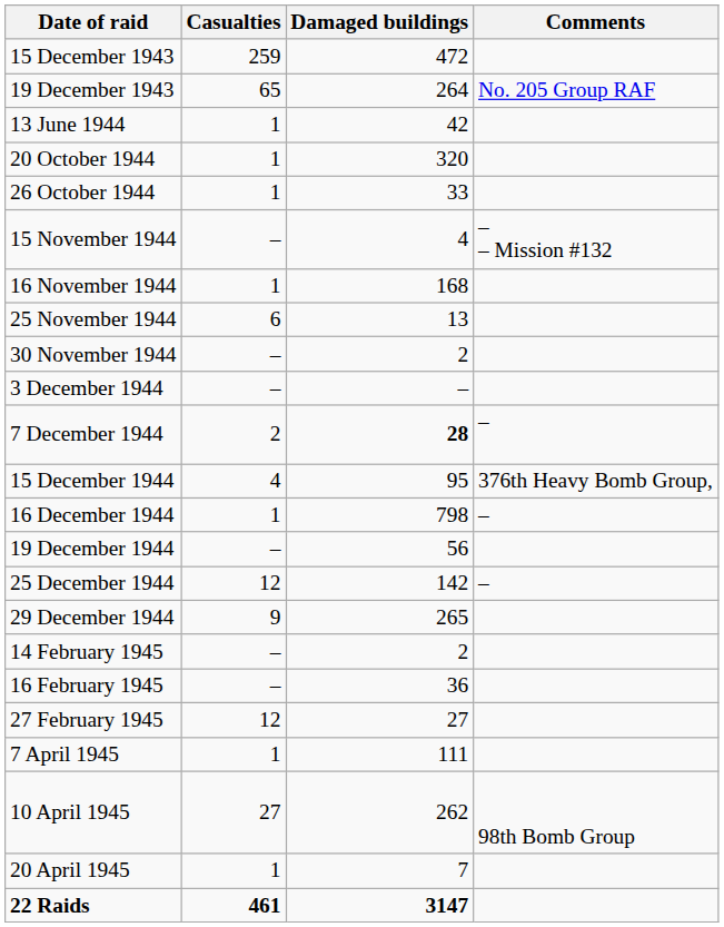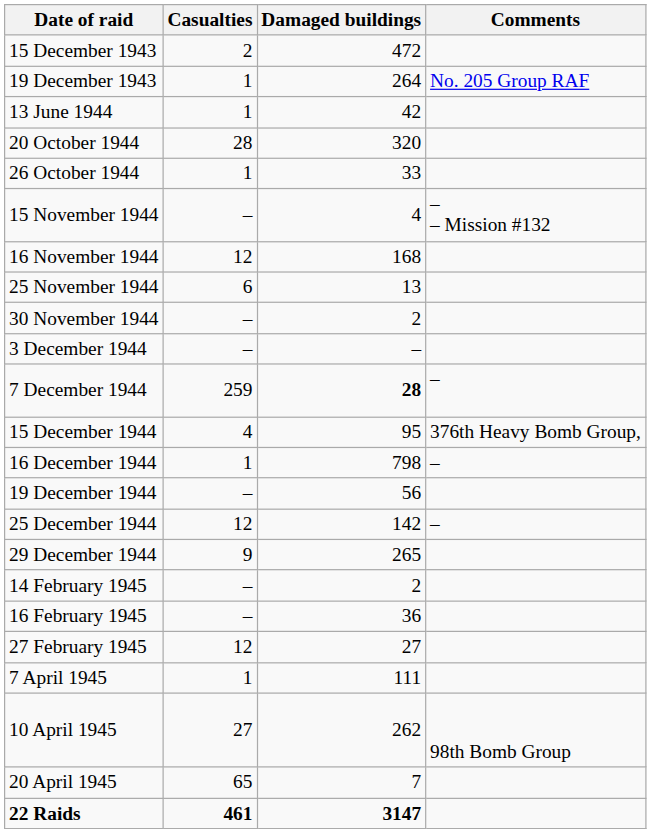15 December 1943 | Casualties: 259 -> 2
19 December 1943 | Casualties: 65 -> 1
20 October 1944 | Casualties: 1 -> 28
16 November 1944 | Casualties: 1 -> 12
7 December 1944 | Casualties: 2 -> 259
20 April 1945 | Casualties: 1 -> 65
